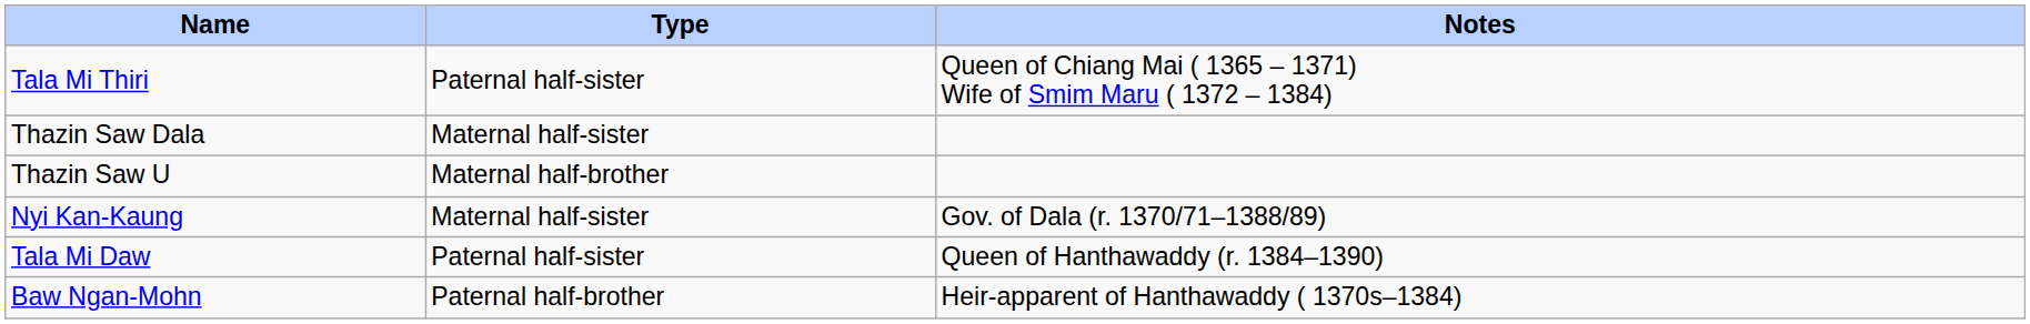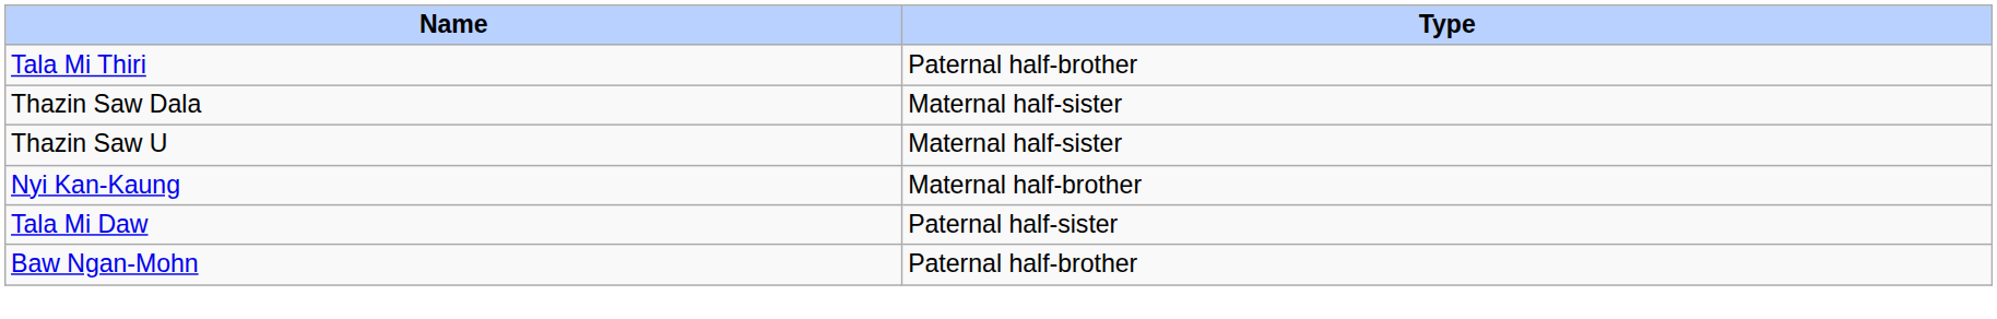- column: Notes | Queen of Chiang Mai ( 1365 – 1371) Wife of Smim Maru ( 1372 – 1384) | Gov. of Dala (r. 1370/71–1388/89) | Queen of Hanthawaddy (r. 1384–1390) | Heir-apparent of Hanthawaddy ( 1370s–1384)
Tala Mi Thiri | Type: Paternal half-sister -> Paternal half-brother
Thazin Saw U | Type: Maternal half-brother -> Maternal half-sister
Nyi Kan-Kaung | Type: Maternal half-sister -> Maternal half-brother
